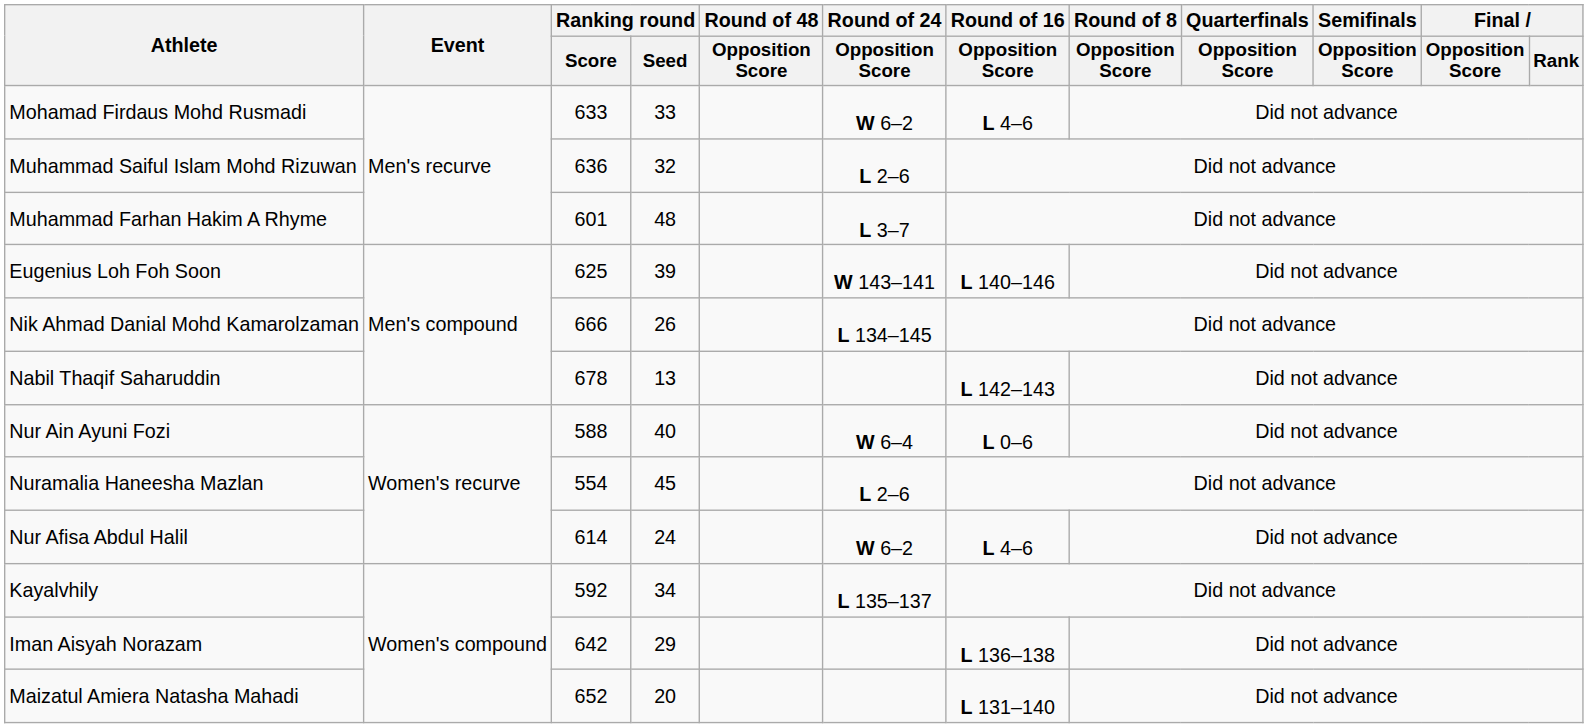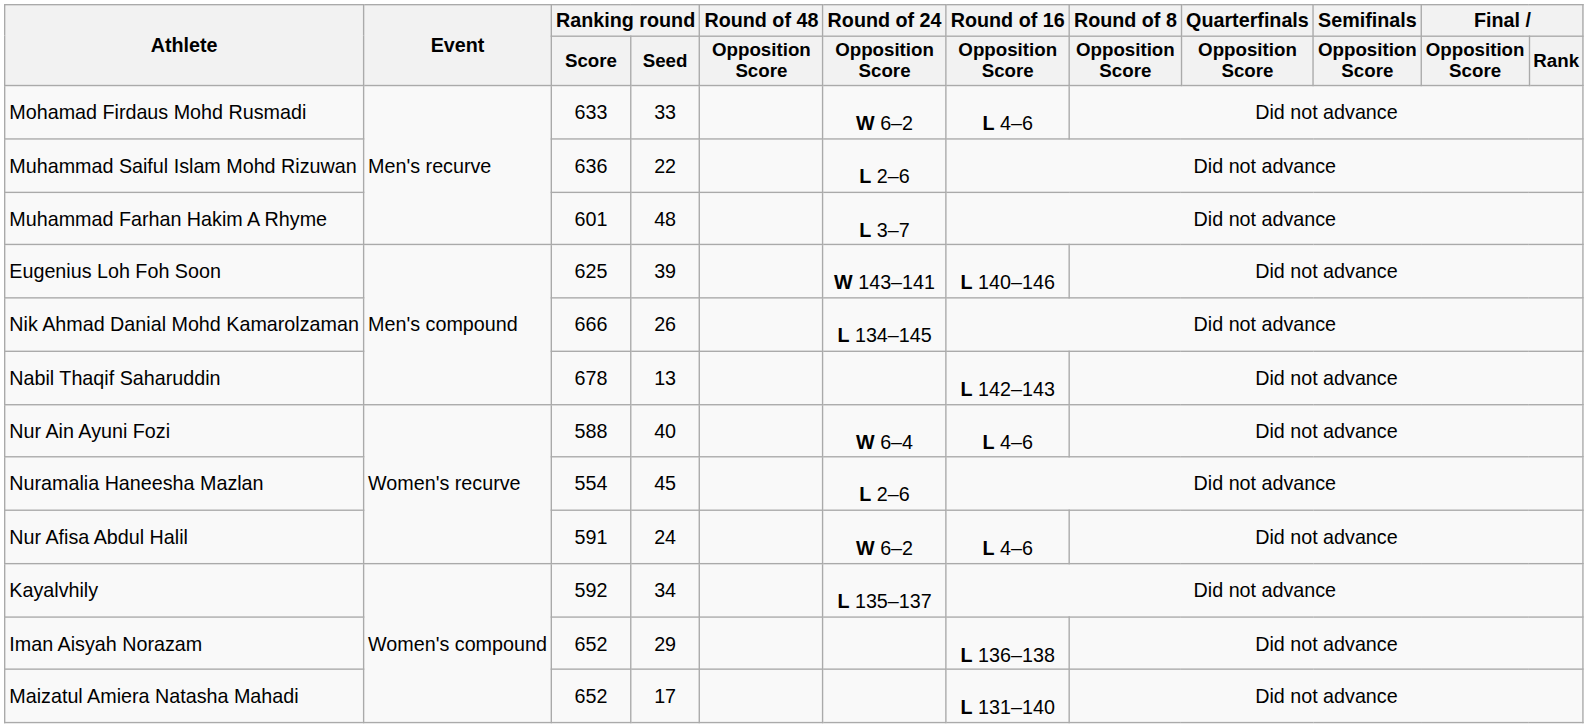Muhammad Saiful Islam Mohd Rizuwan | Ranking round / Seed: 32 -> 22
Nur Ain Ayuni Fozi | Round of 16 / Opposition Score: L 0–6 -> L 4–6
Nur Afisa Abdul Halil | Ranking round / Score: 614 -> 591
Iman Aisyah Norazam | Ranking round / Score: 642 -> 652
Maizatul Amiera Natasha Mahadi | Ranking round / Seed: 20 -> 17
